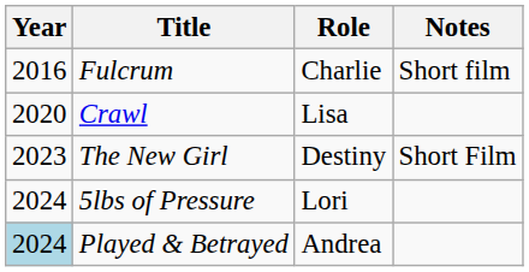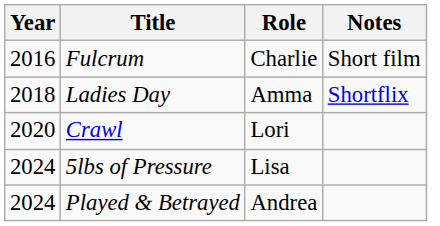+ row: 2018 | Ladies Day | Amma | Shortflix
Crawl | Role: Lisa -> Lori
- row: 2023 | The New Girl | Destiny | Short Film
5lbs of Pressure | Role: Lori -> Lisa
Played & Betrayed | Year: lightblue background -> no background
